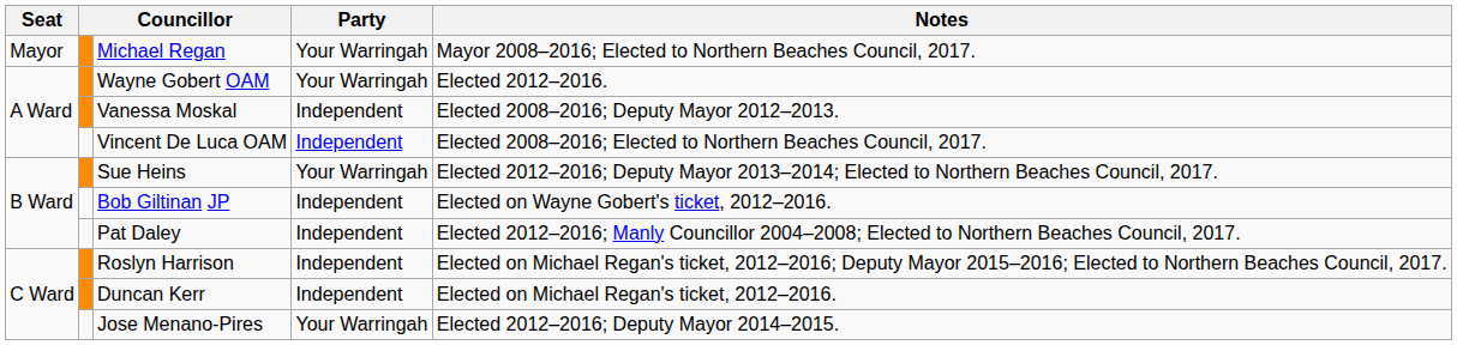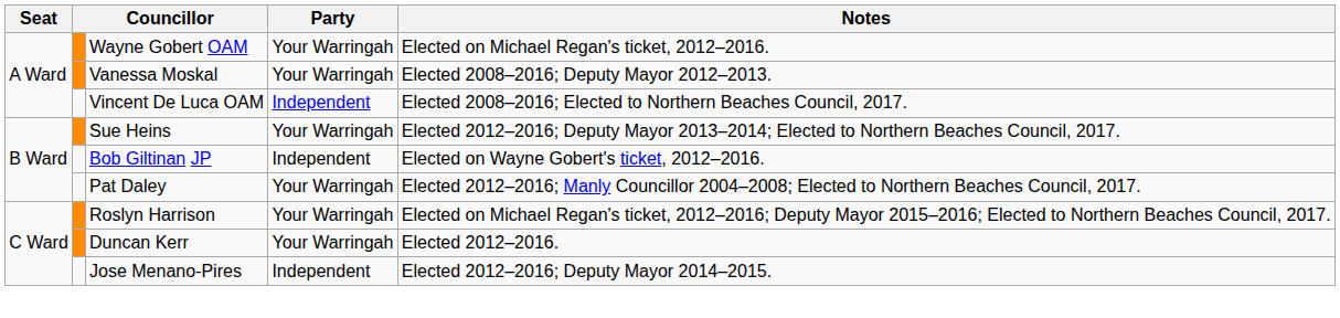- row: Mayor | Michael Regan | Your Warringah | Mayor 2008–2016; Elected to Northern Beaches Council, 2017.
Wayne Gobert OAM | Notes: Elected 2012–2016. -> Elected on Michael Regan's ticket, 2012–2016.
Vanessa Moskal | Party: Independent -> Your Warringah
Pat Daley | Party: Independent -> Your Warringah
Roslyn Harrison | Party: Independent -> Your Warringah
Duncan Kerr | Party: Independent -> Your Warringah
Duncan Kerr | Notes: Elected on Michael Regan's ticket, 2012–2016. -> Elected 2012–2016.
Jose Menano-Pires | Party: Your Warringah -> Independent
